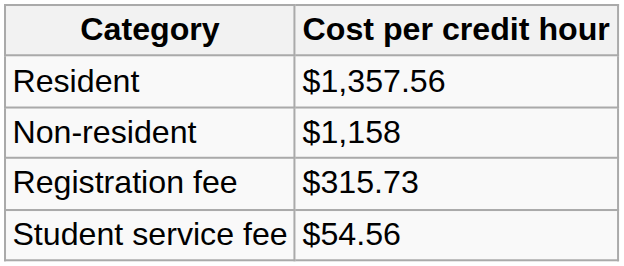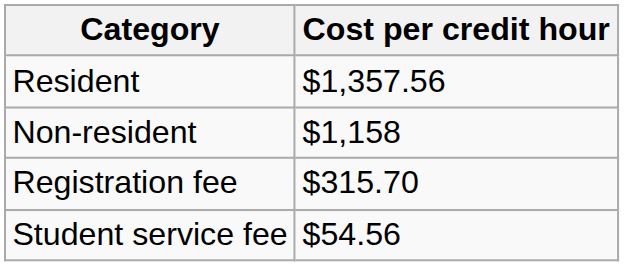Registration fee | Cost per credit hour: $315.73 -> $315.70
